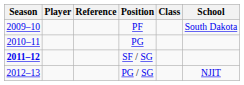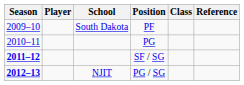columns swapped: School <-> Reference
PG / SG | Season: normal -> bold
